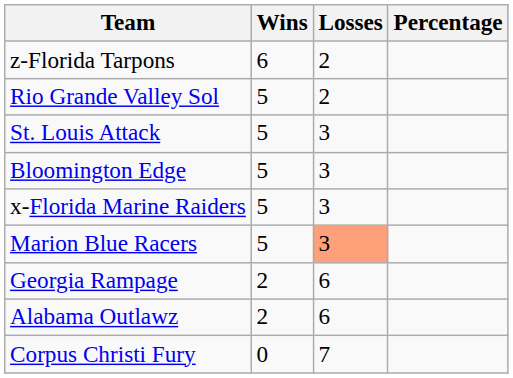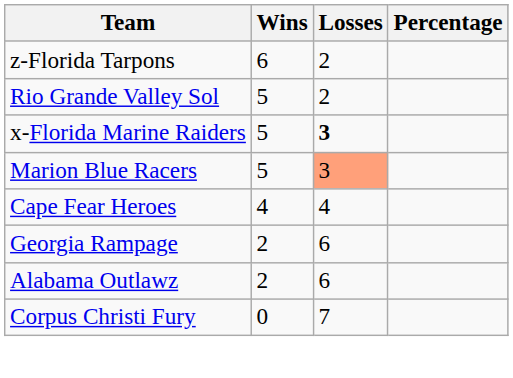- row: St. Louis Attack | 5 | 3
- row: Bloomington Edge | 5 | 3
x-Florida Marine Raiders | Losses: normal -> bold
+ row: Cape Fear Heroes | 4 | 4
